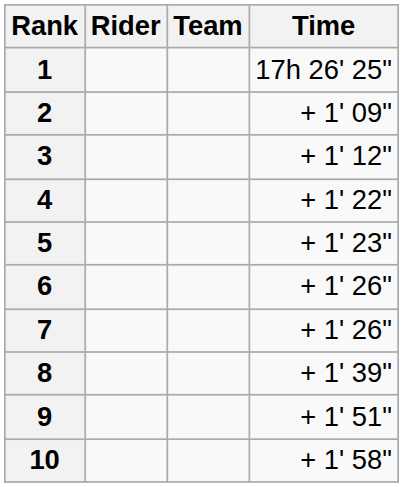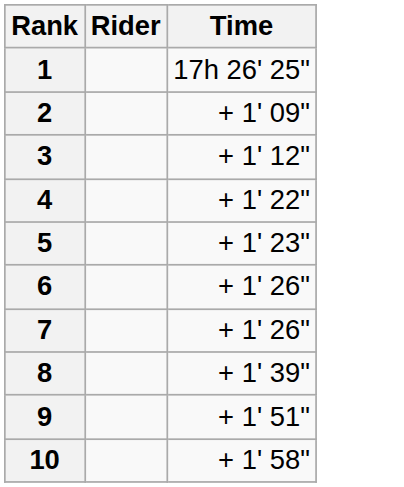- column: Team
